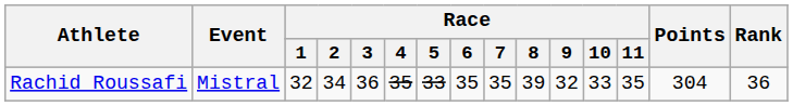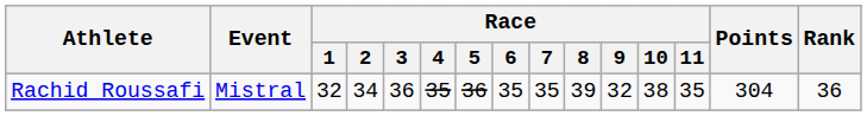Rachid Roussafi | Race / 5: 33 -> 36
Rachid Roussafi | Race / 10: 33 -> 38
